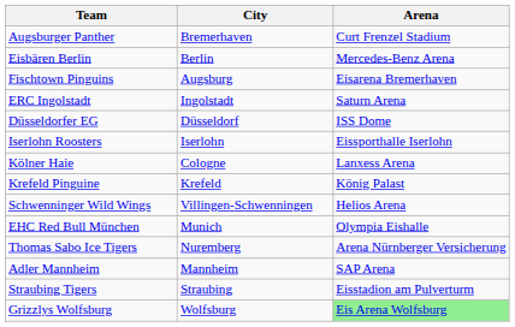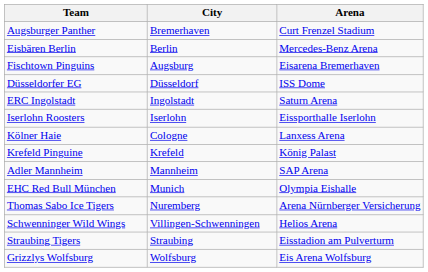rows swapped: Düsseldorfer EG <-> ERC Ingolstadt
rows swapped: Adler Mannheim <-> Schwenninger Wild Wings
Grizzlys Wolfsburg | Arena: lightgreen background -> no background
